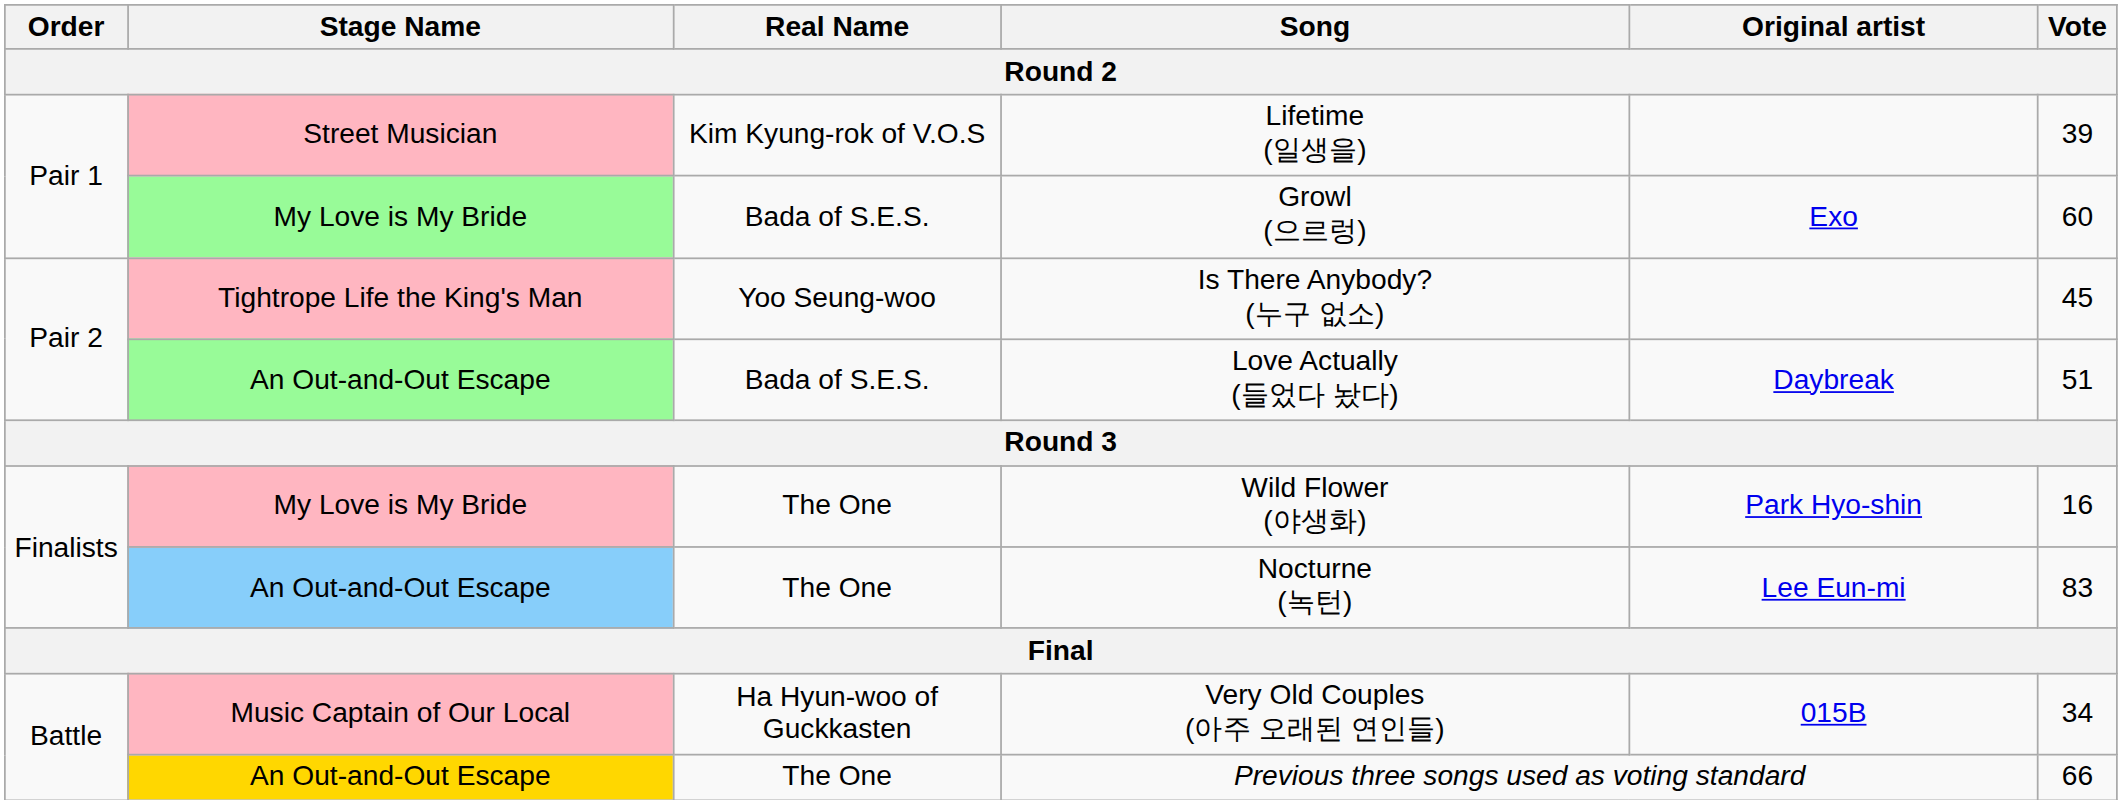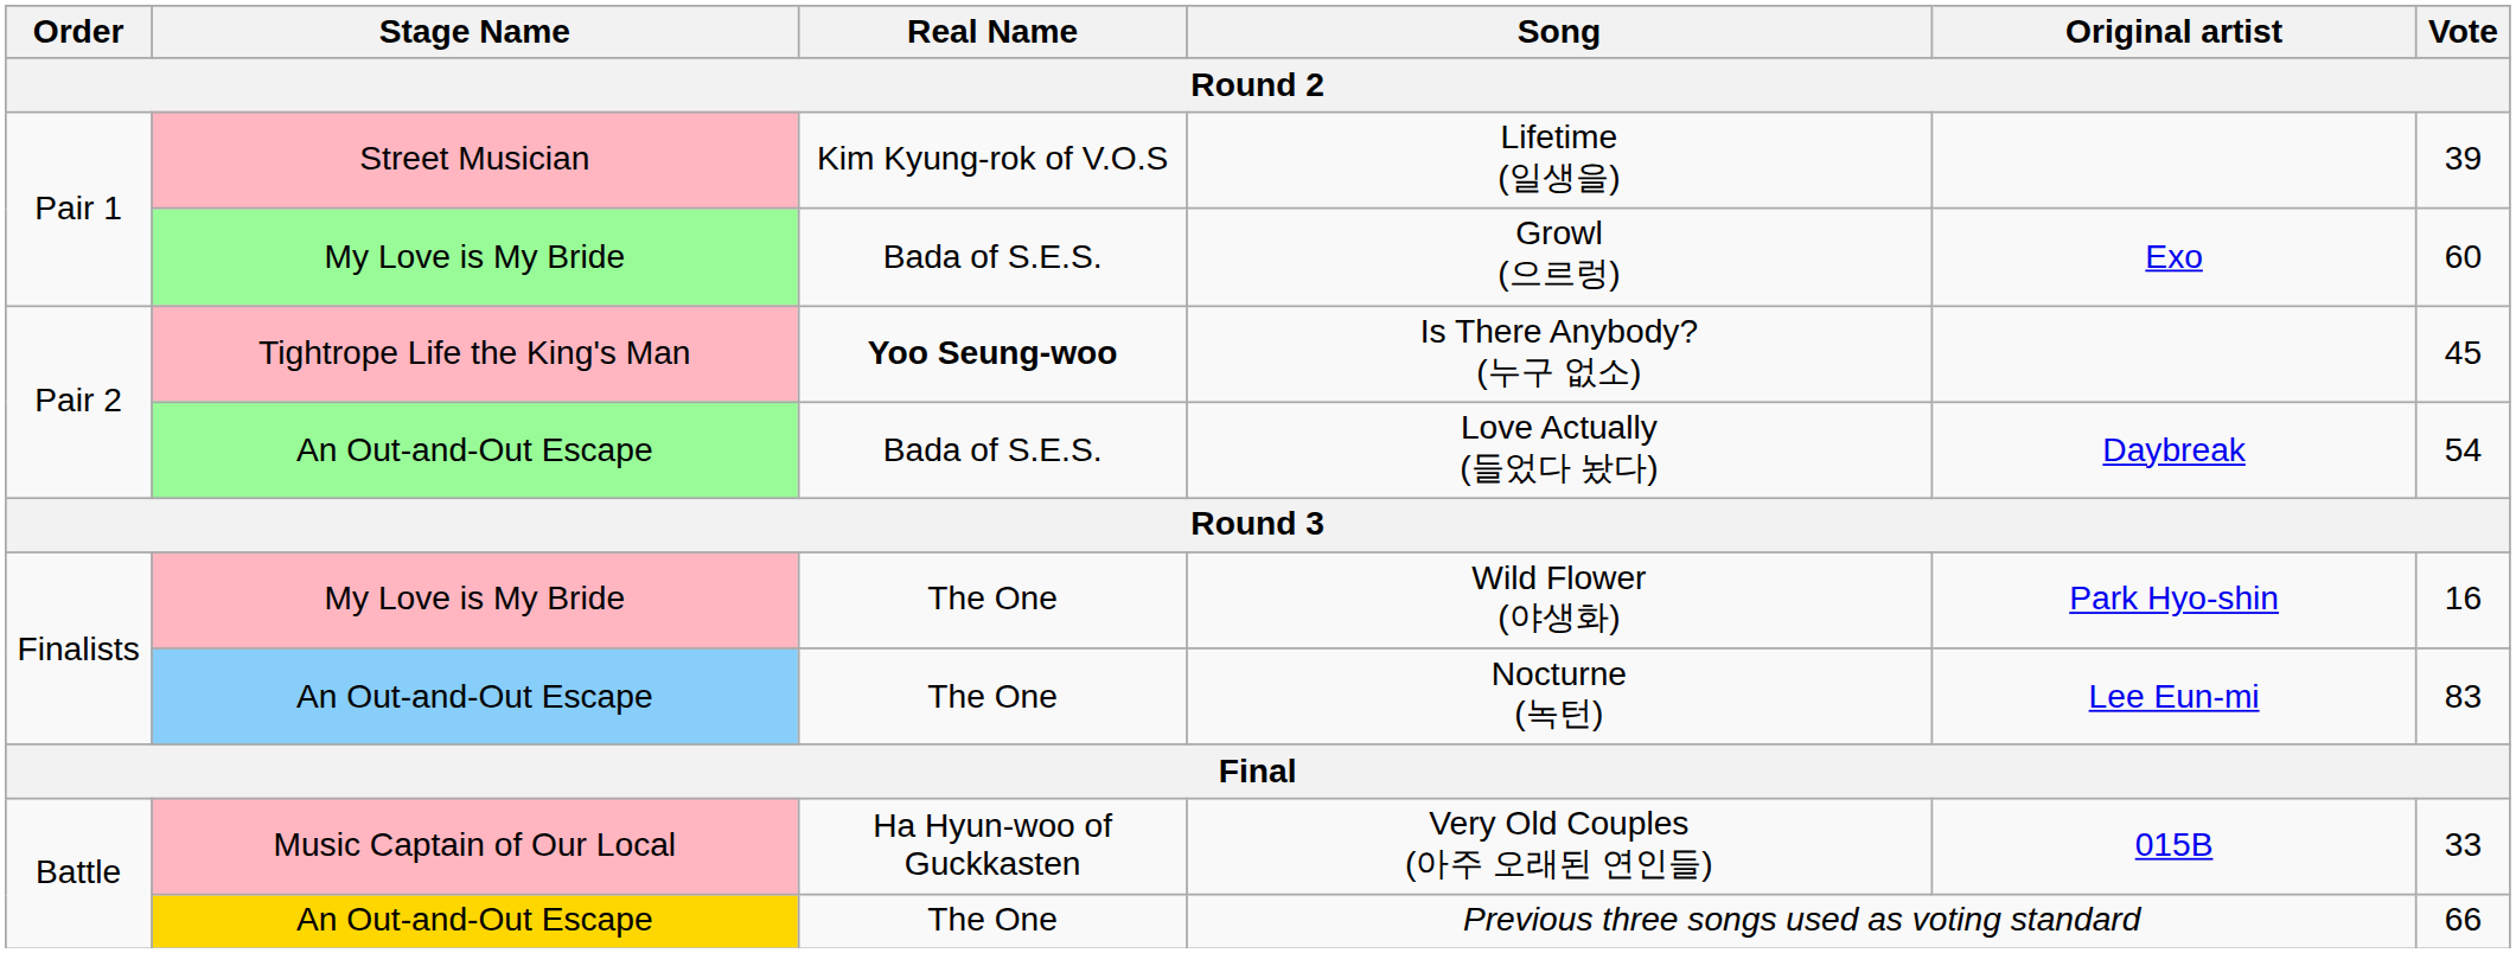Is There Anybody? (누구 없소) | Real Name: normal -> bold
Love Actually (들었다 놨다) | Vote: 51 -> 54
Very Old Couples (아주 오래된 연인들) | Vote: 34 -> 33
